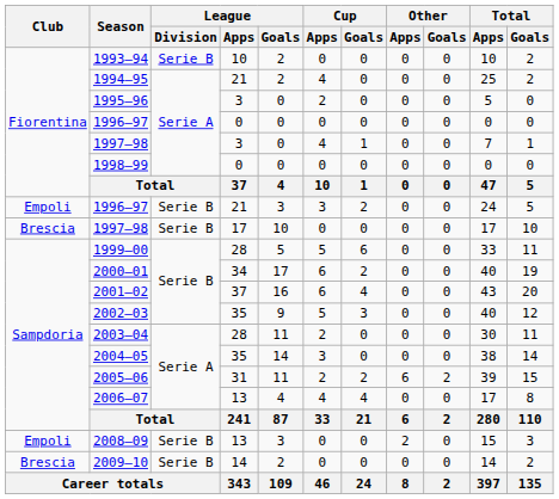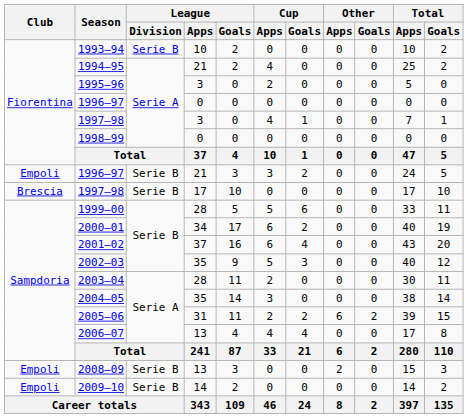2009–10 | Club: Brescia -> Empoli
